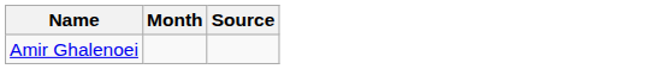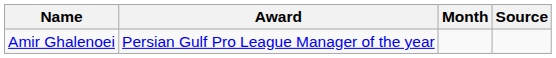+ column: Award | Persian Gulf Pro League Manager of the year
